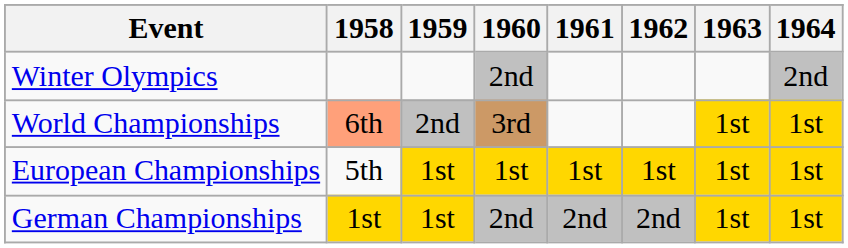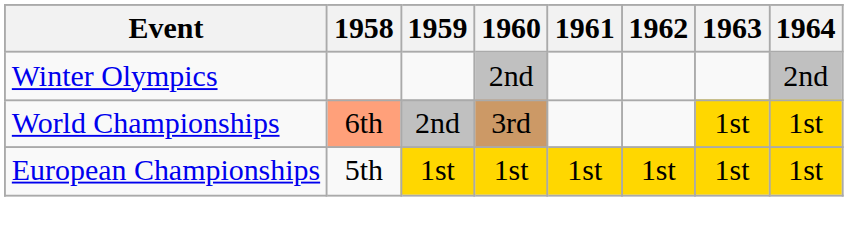- row: German Championships | 1st | 1st | 2nd | 2nd | 2nd | 1st | 1st
